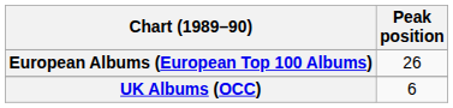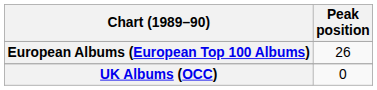UK Albums (OCC) | Peak position: 6 -> 0
